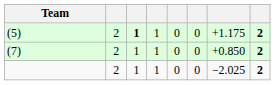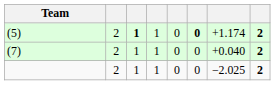(5) | column 6: normal -> bold
(5) | column 7: +1.175 -> +1.174
(7) | column 7: +0.850 -> +0.040
